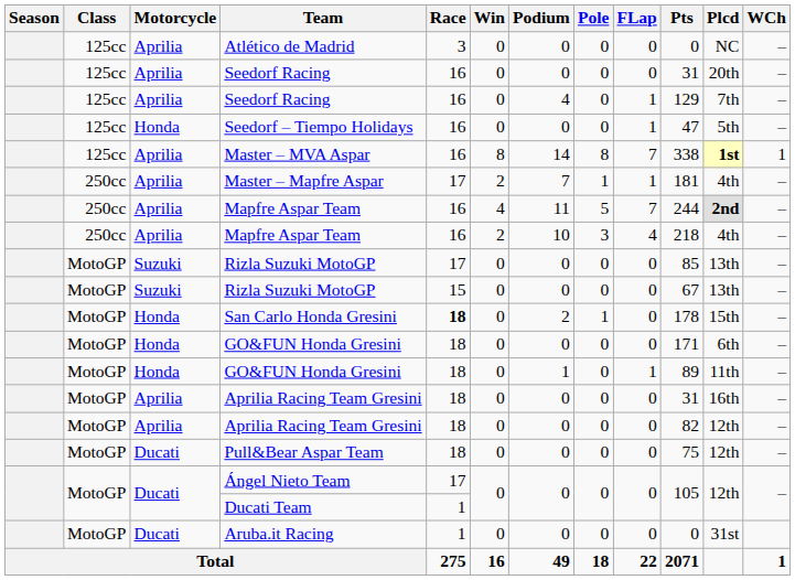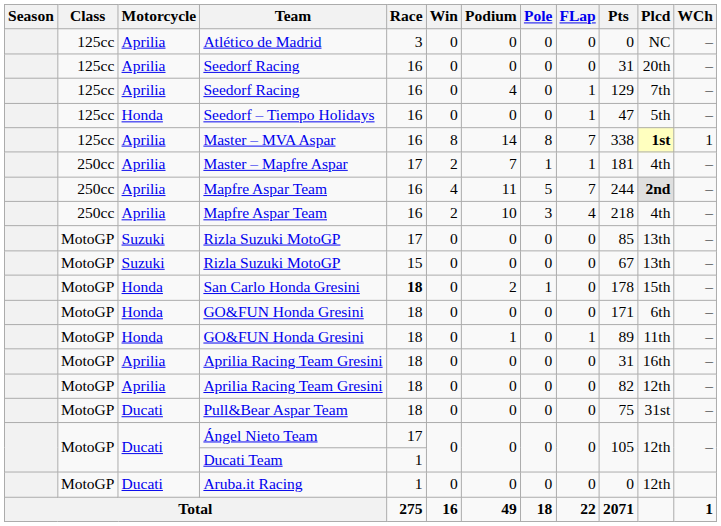Pull&Bear Aspar Team | Plcd: 12th -> 31st
Aruba.it Racing | Plcd: 31st -> 12th
